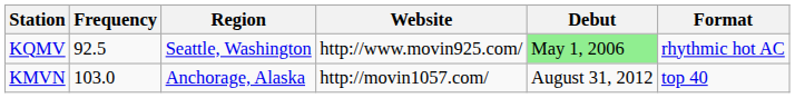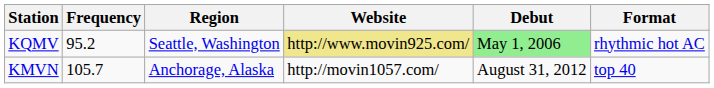KQMV | Frequency: 92.5 -> 95.2
KQMV | Website: no background -> khaki background
KMVN | Frequency: 103.0 -> 105.7
